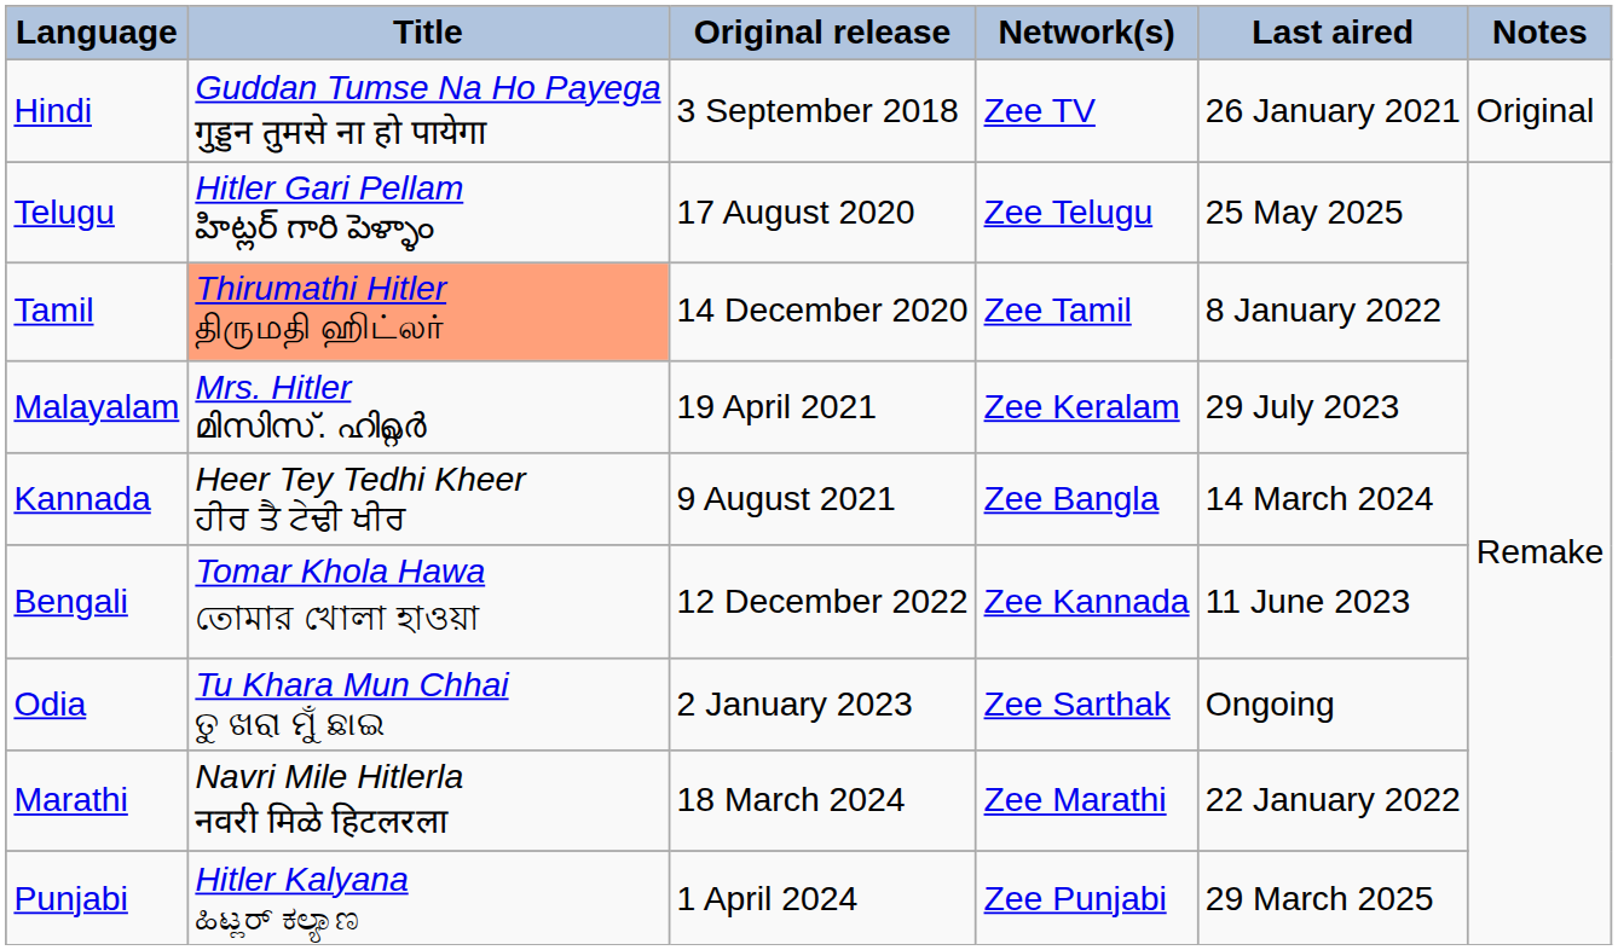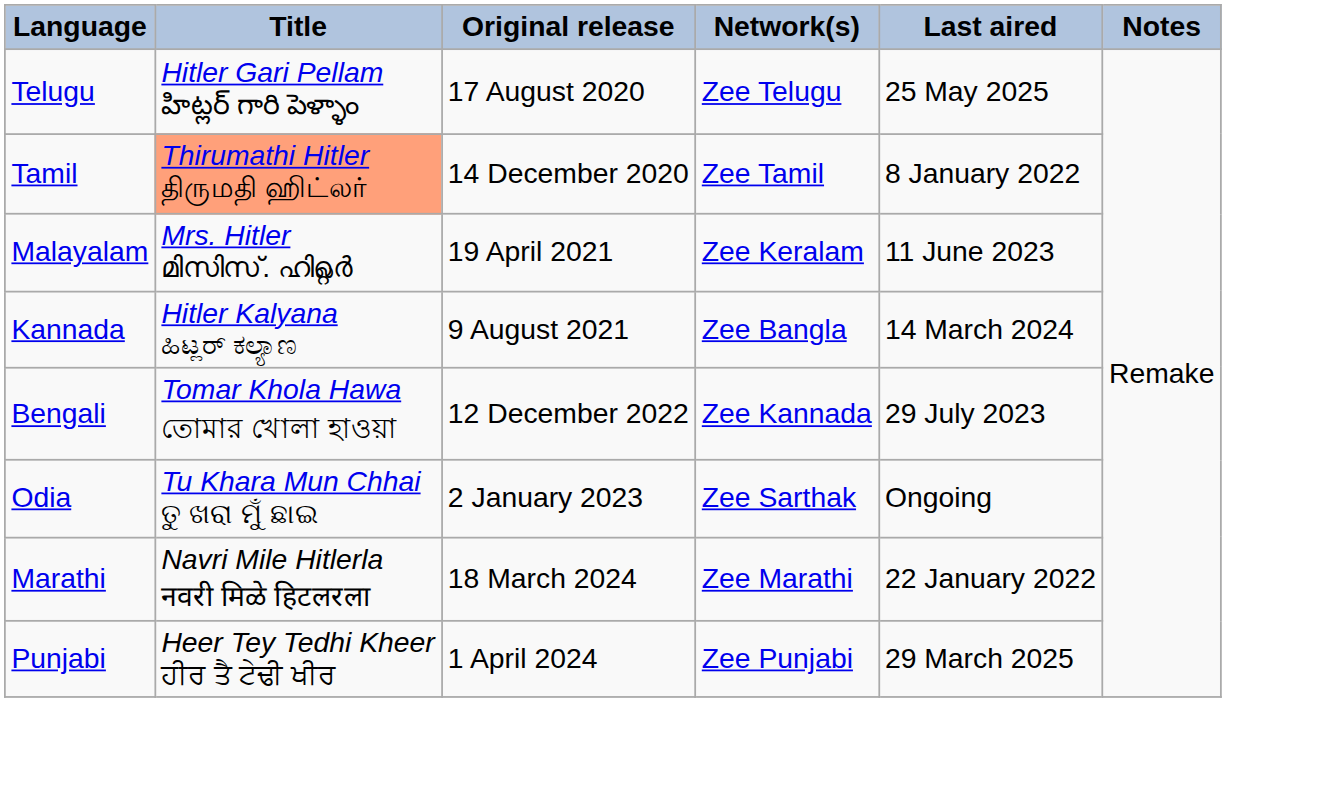- row: Hindi | Guddan Tumse Na Ho Payega गुड्डन तुमसे ना हो पायेगा | 3 September 2018 | Zee TV | 26 January 2021 | Original
Malayalam | Last aired: 29 July 2023 -> 11 June 2023
Kannada | Title: Heer Tey Tedhi Kheer ਹੀਰ ਤੈ ਟੇਢੀ ਖੀਰ -> Hitler Kalyana ಹಿಟ್ಲರ್ ಕಲ್ಯಾಣ
Bengali | Last aired: 11 June 2023 -> 29 July 2023
Punjabi | Title: Hitler Kalyana ಹಿಟ್ಲರ್ ಕಲ್ಯಾಣ -> Heer Tey Tedhi Kheer ਹੀਰ ਤੈ ਟੇਢੀ ਖੀਰ
